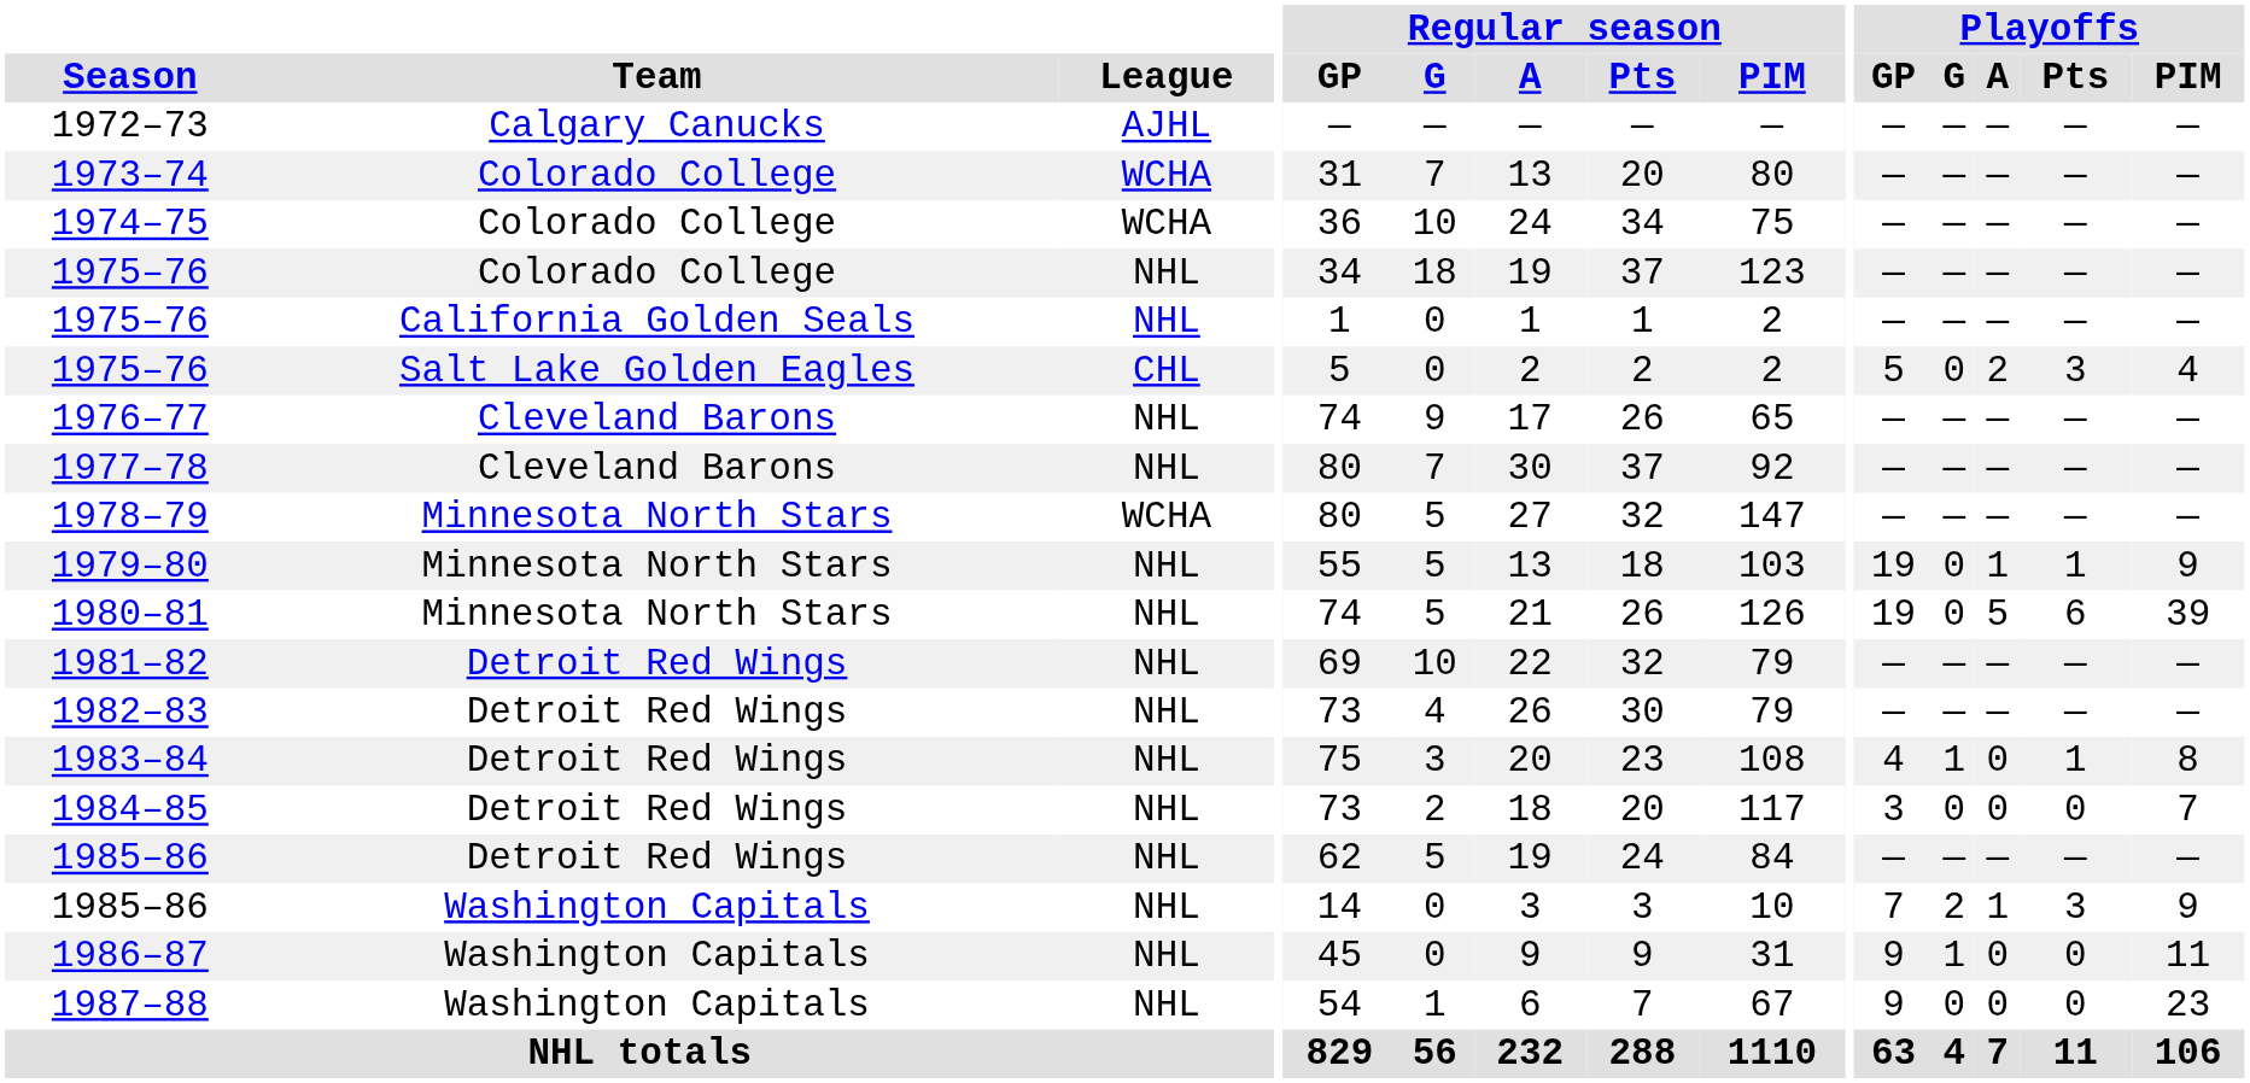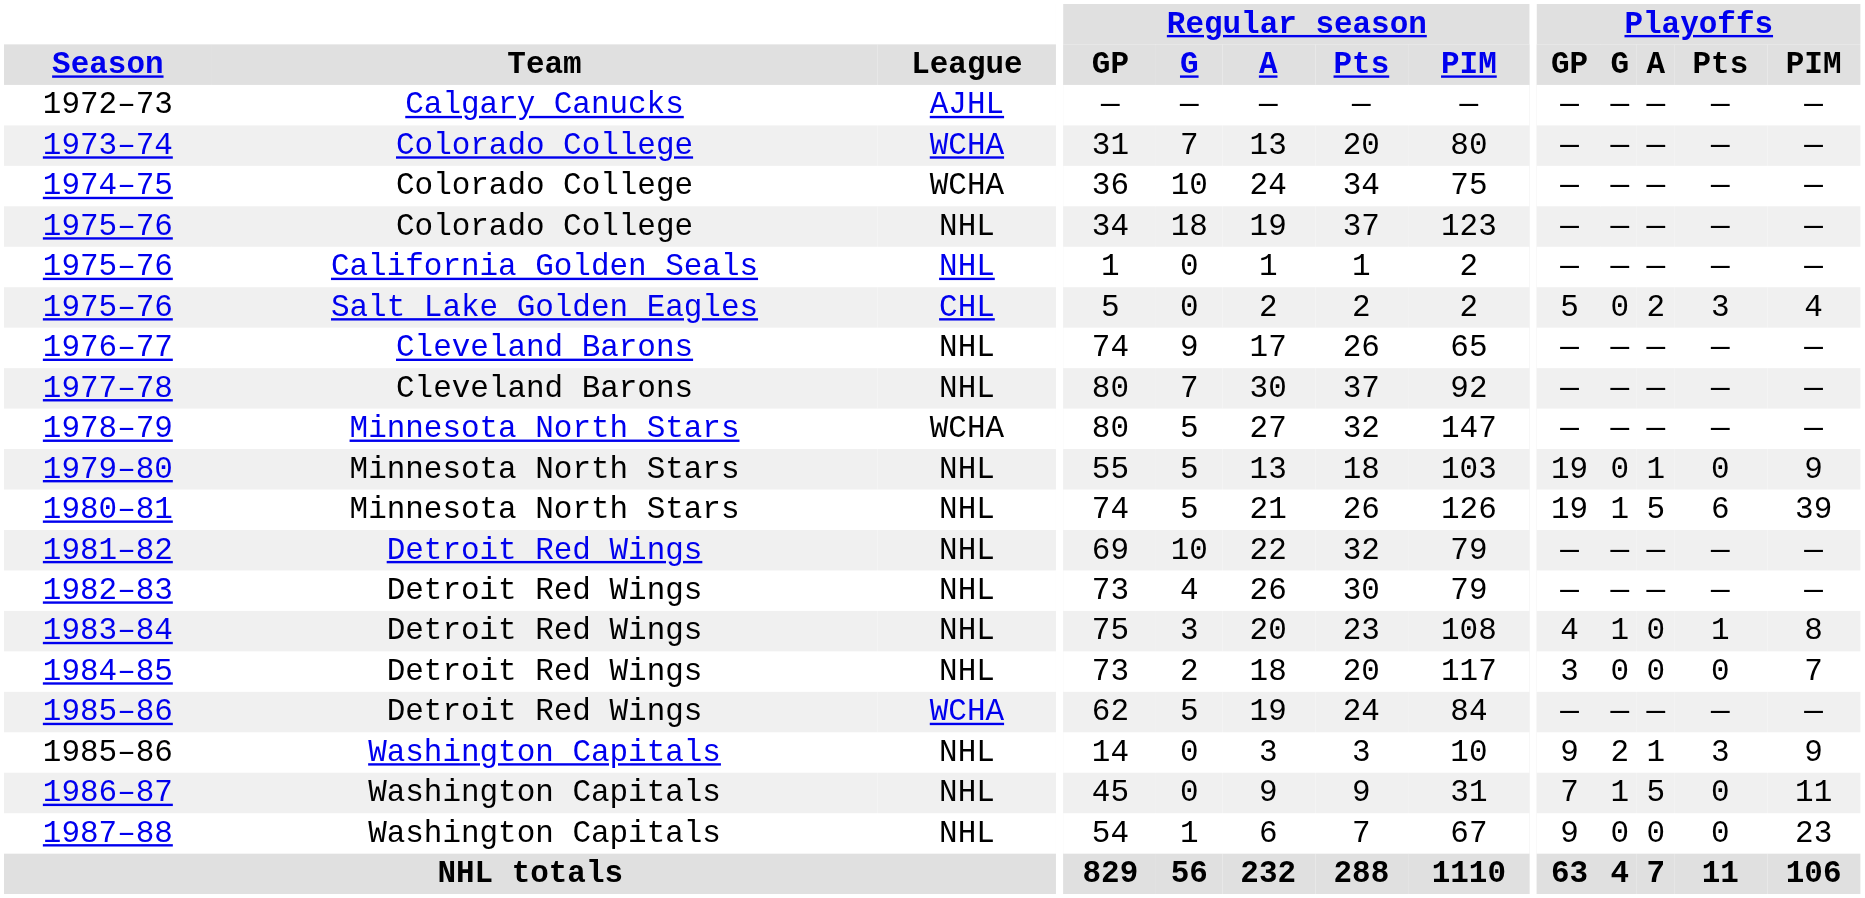1979–80 | Playoffs / Pts: 1 -> 0
1980–81 | Playoffs / G: 0 -> 1
1985–86 / Detroit Red Wings | League: NHL -> WCHA
1985–86 / Washington Capitals | Playoffs / GP: 7 -> 9
1986–87 | Playoffs / GP: 9 -> 7
1986–87 | Playoffs / A: 0 -> 5
